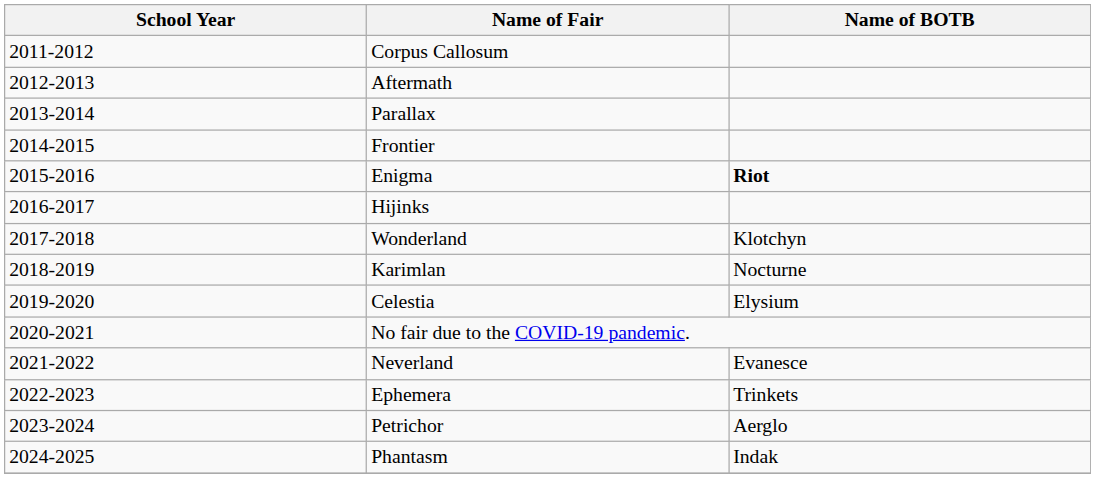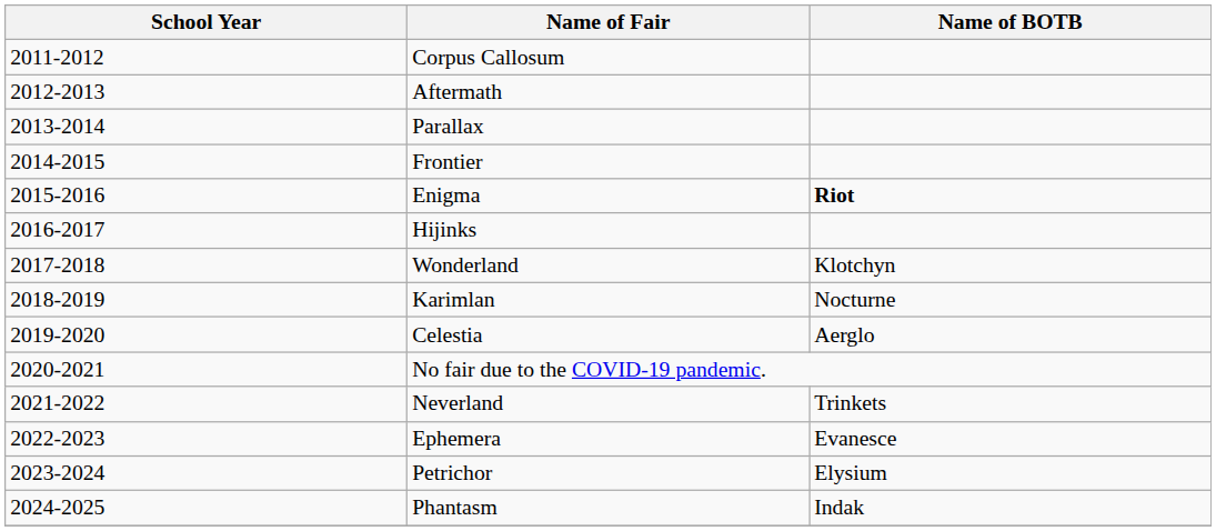Celestia | Name of BOTB: Elysium -> Aerglo
Neverland | Name of BOTB: Evanesce -> Trinkets
Ephemera | Name of BOTB: Trinkets -> Evanesce
Petrichor | Name of BOTB: Aerglo -> Elysium
